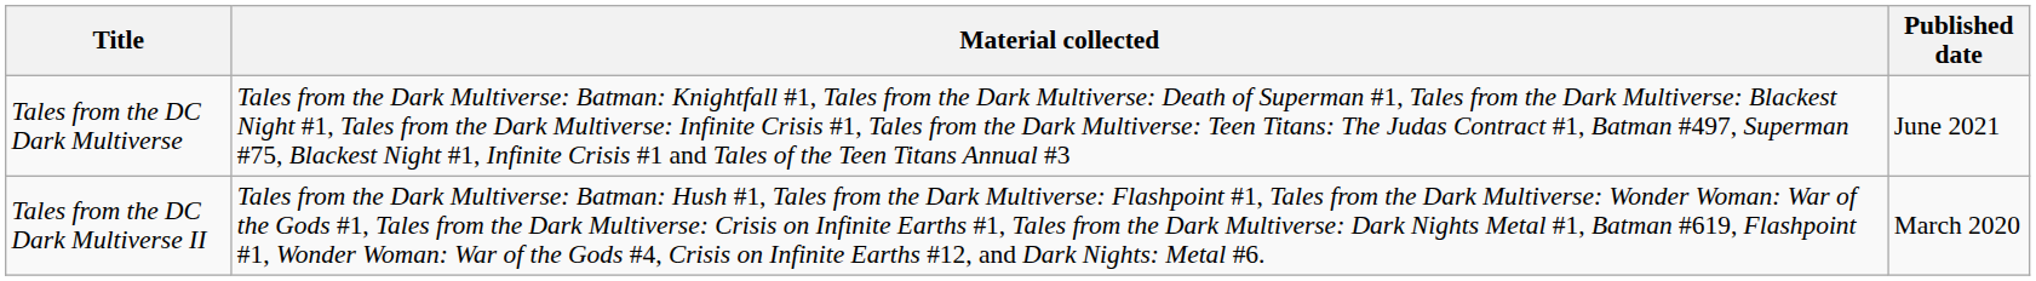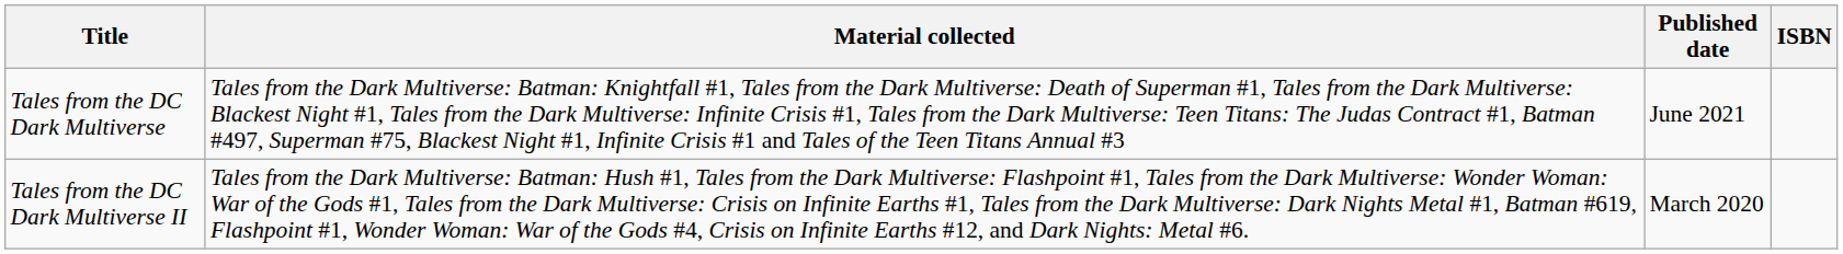+ column: ISBN
